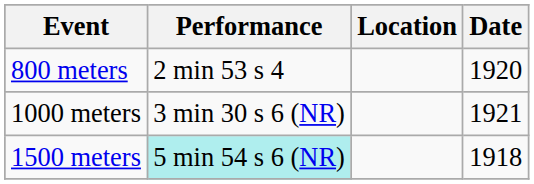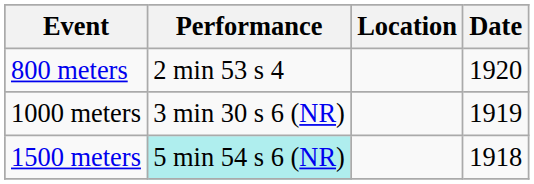1000 meters | Date: 1921 -> 1919
